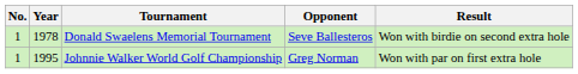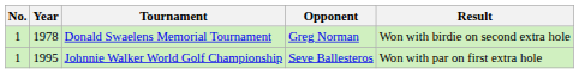Donald Swaelens Memorial Tournament | Opponent: Seve Ballesteros -> Greg Norman
Johnnie Walker World Golf Championship | Opponent: Greg Norman -> Seve Ballesteros
